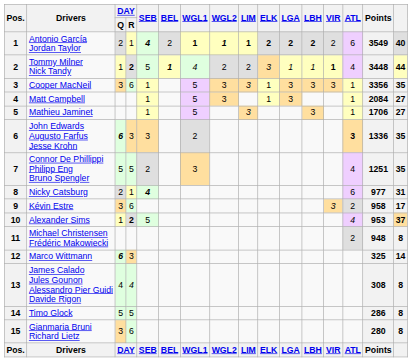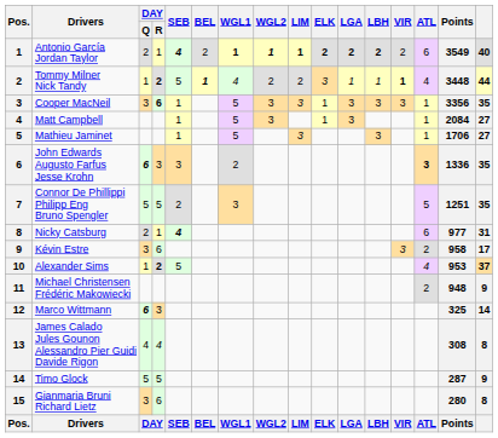Cooper MacNeil | DAY / R: normal -> bold
Connor De Phillippi Philipp Eng Bruno Spengler | ATL: 4 -> 5
Michael Christensen Frédéric Makowiecki | column 16: 8 -> 9
Timo Glock | Points: 286 -> 287
Timo Glock | column 16: 8 -> 9
